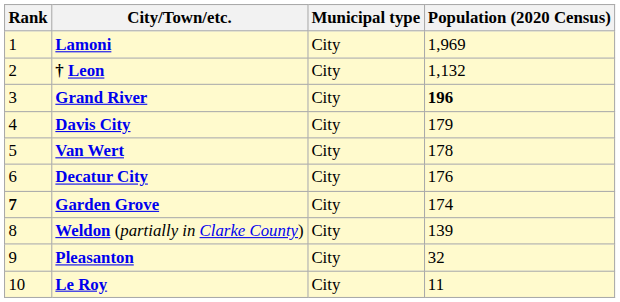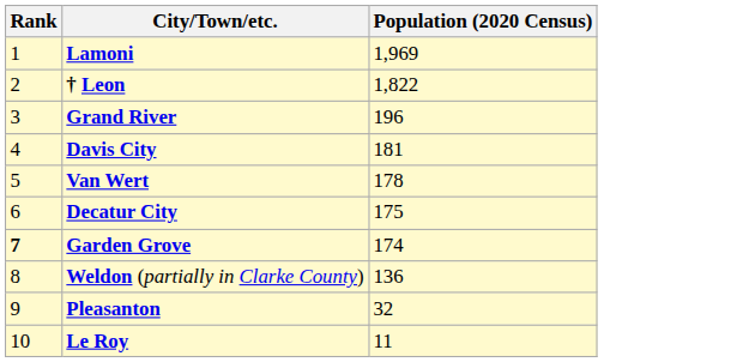- column: Municipal type | City | City | City | City | City | City | City | City | City | City
† Leon | Population (2020 Census): 1,132 -> 1,822
Grand River | Population (2020 Census): bold -> normal
Davis City | Population (2020 Census): 179 -> 181
Decatur City | Population (2020 Census): 176 -> 175
Weldon (partially in Clarke County) | Population (2020 Census): 139 -> 136
